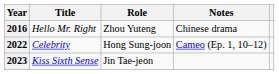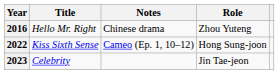columns swapped: Role <-> Notes
2022 | Title: Celebrity -> Kiss Sixth Sense
2023 | Title: Kiss Sixth Sense -> Celebrity
